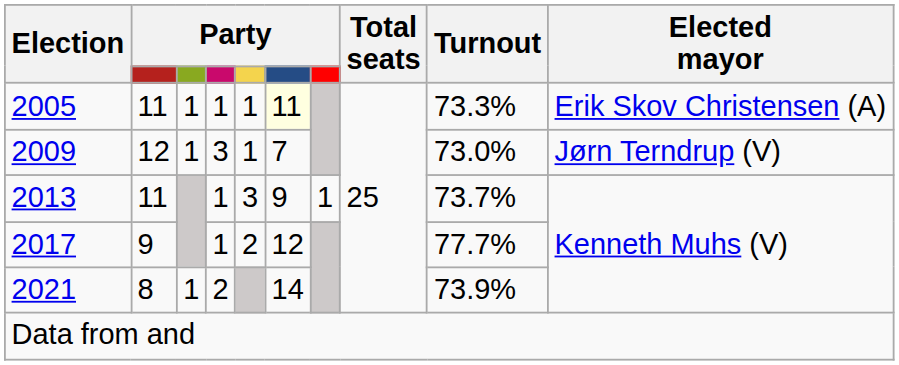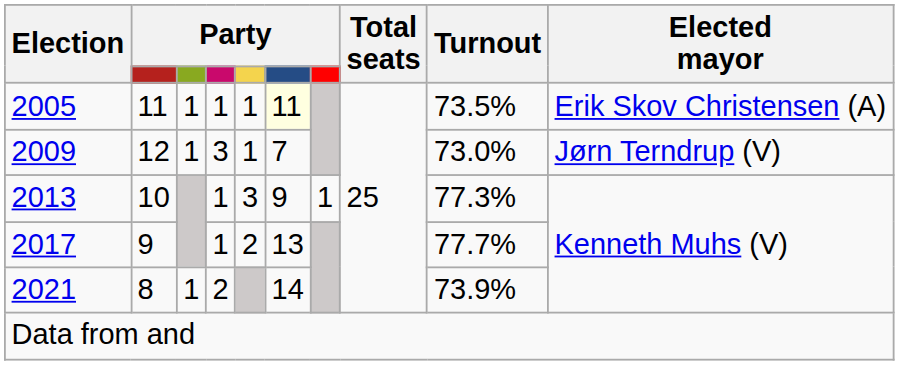2005 | Turnout: 73.3% -> 73.5%
2013 | column 2: 11 -> 10
2013 | Turnout: 73.7% -> 77.3%
2017 | column 6: 12 -> 13
